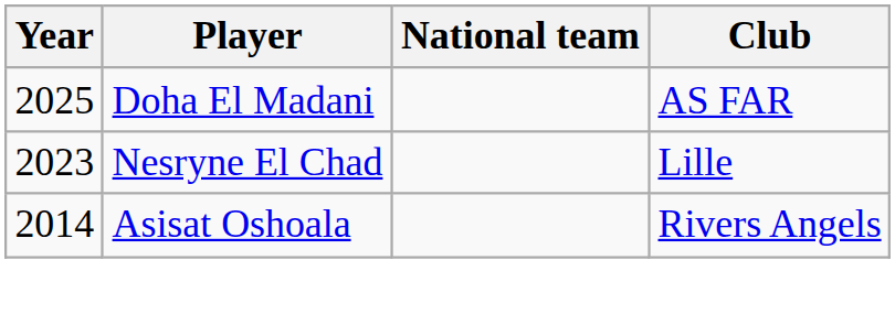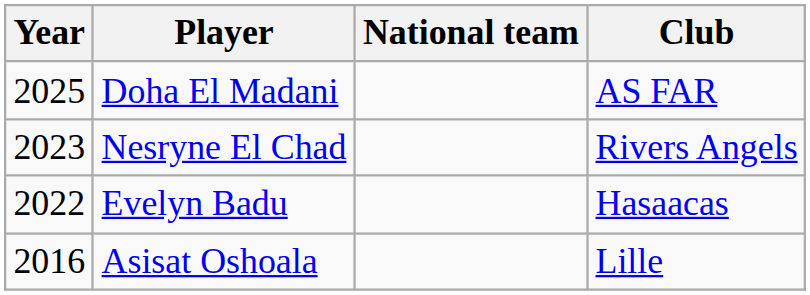Nesryne El Chad | Club: Lille -> Rivers Angels
+ row: 2022 | Evelyn Badu | Hasaacas
Asisat Oshoala | Year: 2014 -> 2016
Asisat Oshoala | Club: Rivers Angels -> Lille
